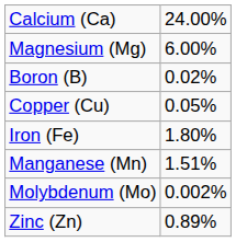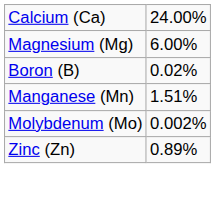- row: Copper (Cu) | 0.05%
- row: Iron (Fe) | 1.80%
